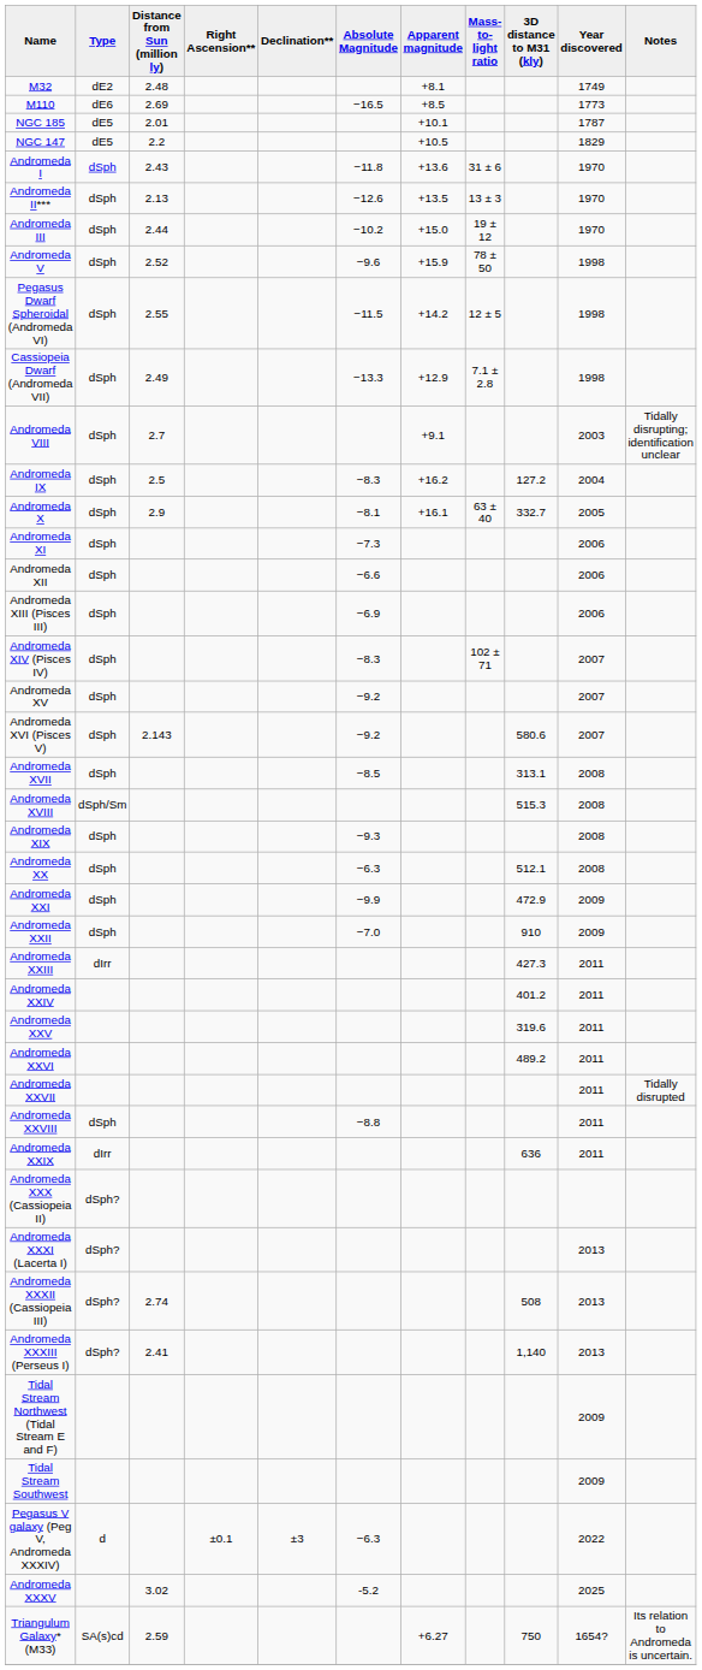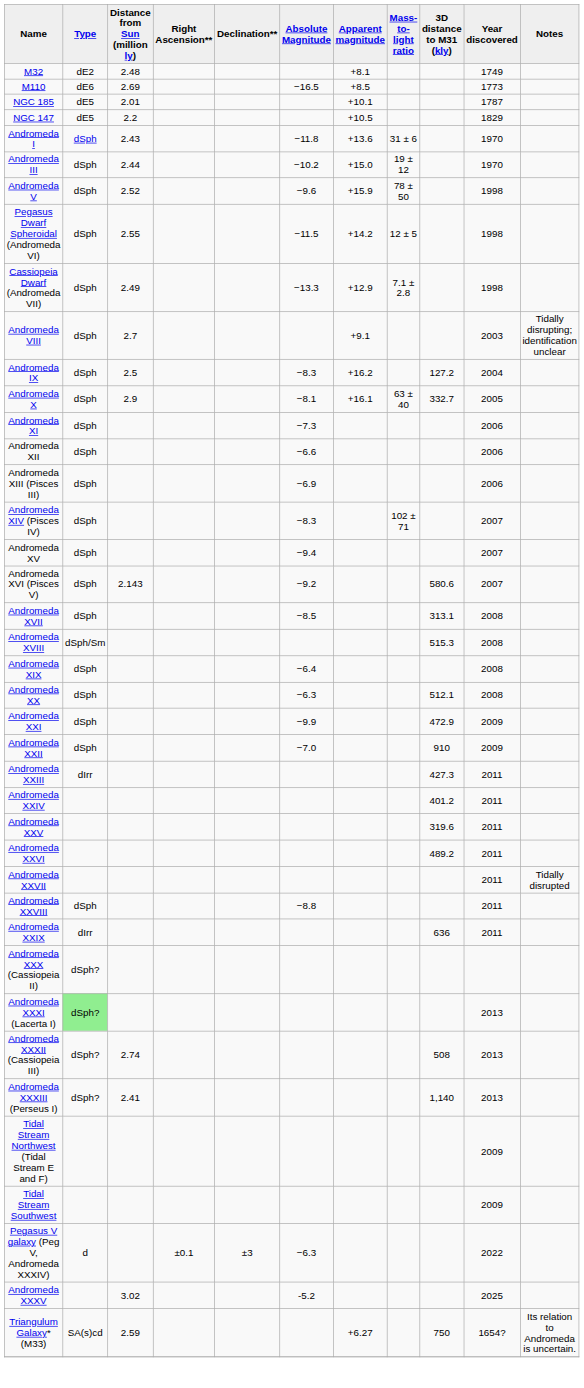- row: Andromeda II*** | dSph | 2.13 | −12.6 | +13.5 | 13 ± 3 | 1970
Andromeda XV | Absolute Magnitude: −9.2 -> −9.4
Andromeda XIX | Absolute Magnitude: −9.3 -> −6.4
Andromeda XXXI (Lacerta I) | Type: no background -> lightgreen background
